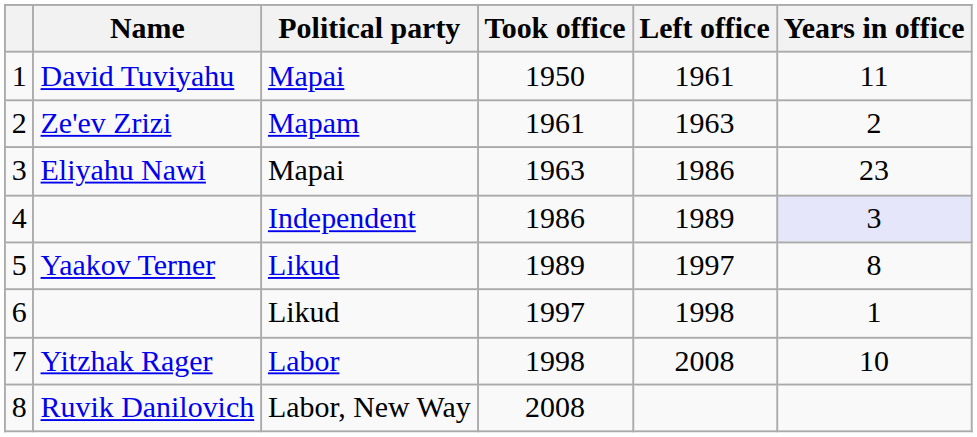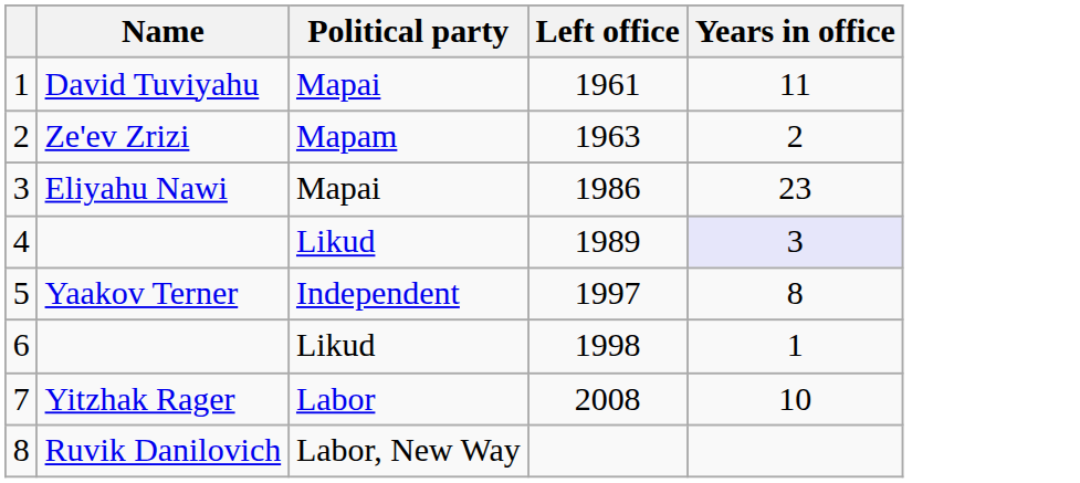- column: Took office | 1950 | 1961 | 1963 | 1986 | 1989 | 1997 | 1998 | 2008
4 | Political party: Independent -> Likud
5 | Political party: Likud -> Independent
